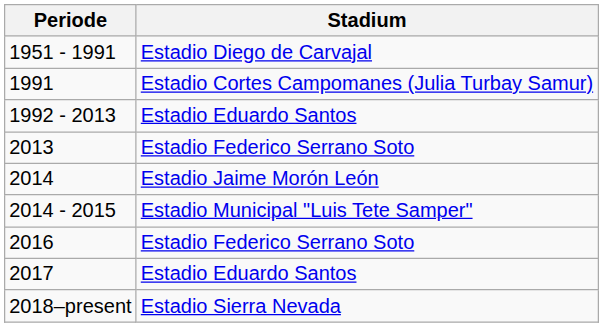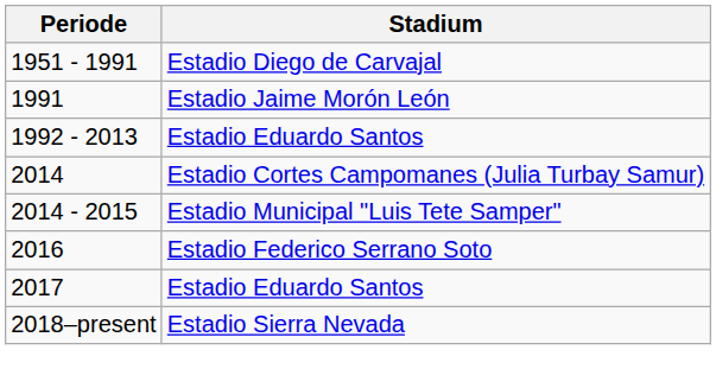1991 | Stadium: Estadio Cortes Campomanes (Julia Turbay Samur) -> Estadio Jaime Morón León
- row: 2013 | Estadio Federico Serrano Soto
2014 | Stadium: Estadio Jaime Morón León -> Estadio Cortes Campomanes (Julia Turbay Samur)
